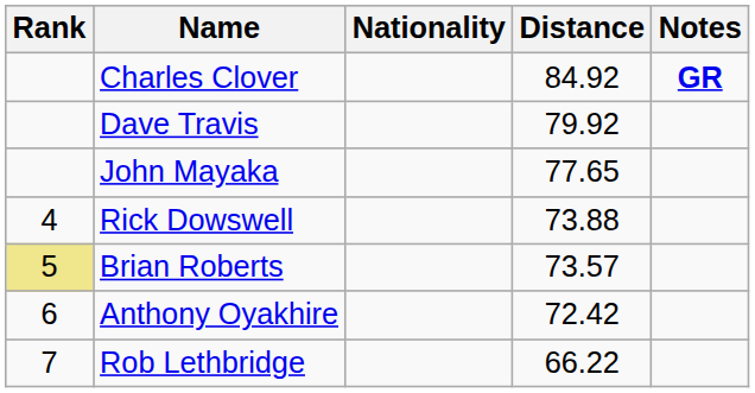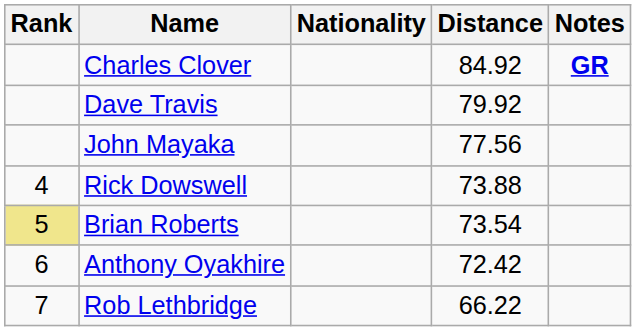John Mayaka | Distance: 77.65 -> 77.56
Brian Roberts | Distance: 73.57 -> 73.54
